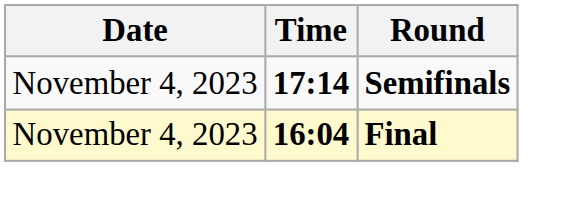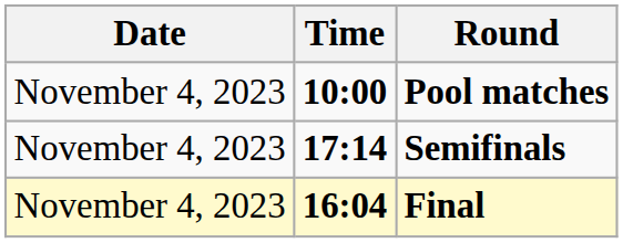+ row: November 4, 2023 | 10:00 | Pool matches
